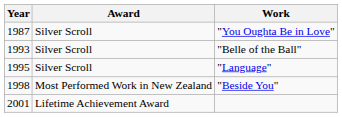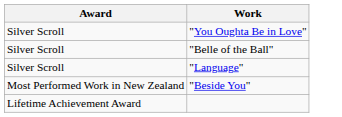- column: Year | 1987 | 1993 | 1995 | 1998 | 2001
